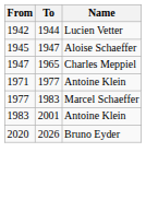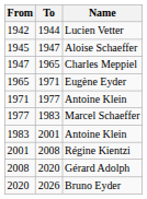+ row: 1965 | 1971 | Eugène Eyder
+ row: 2001 | 2008 | Régine Kientzi
+ row: 2008 | 2020 | Gérard Adolph
